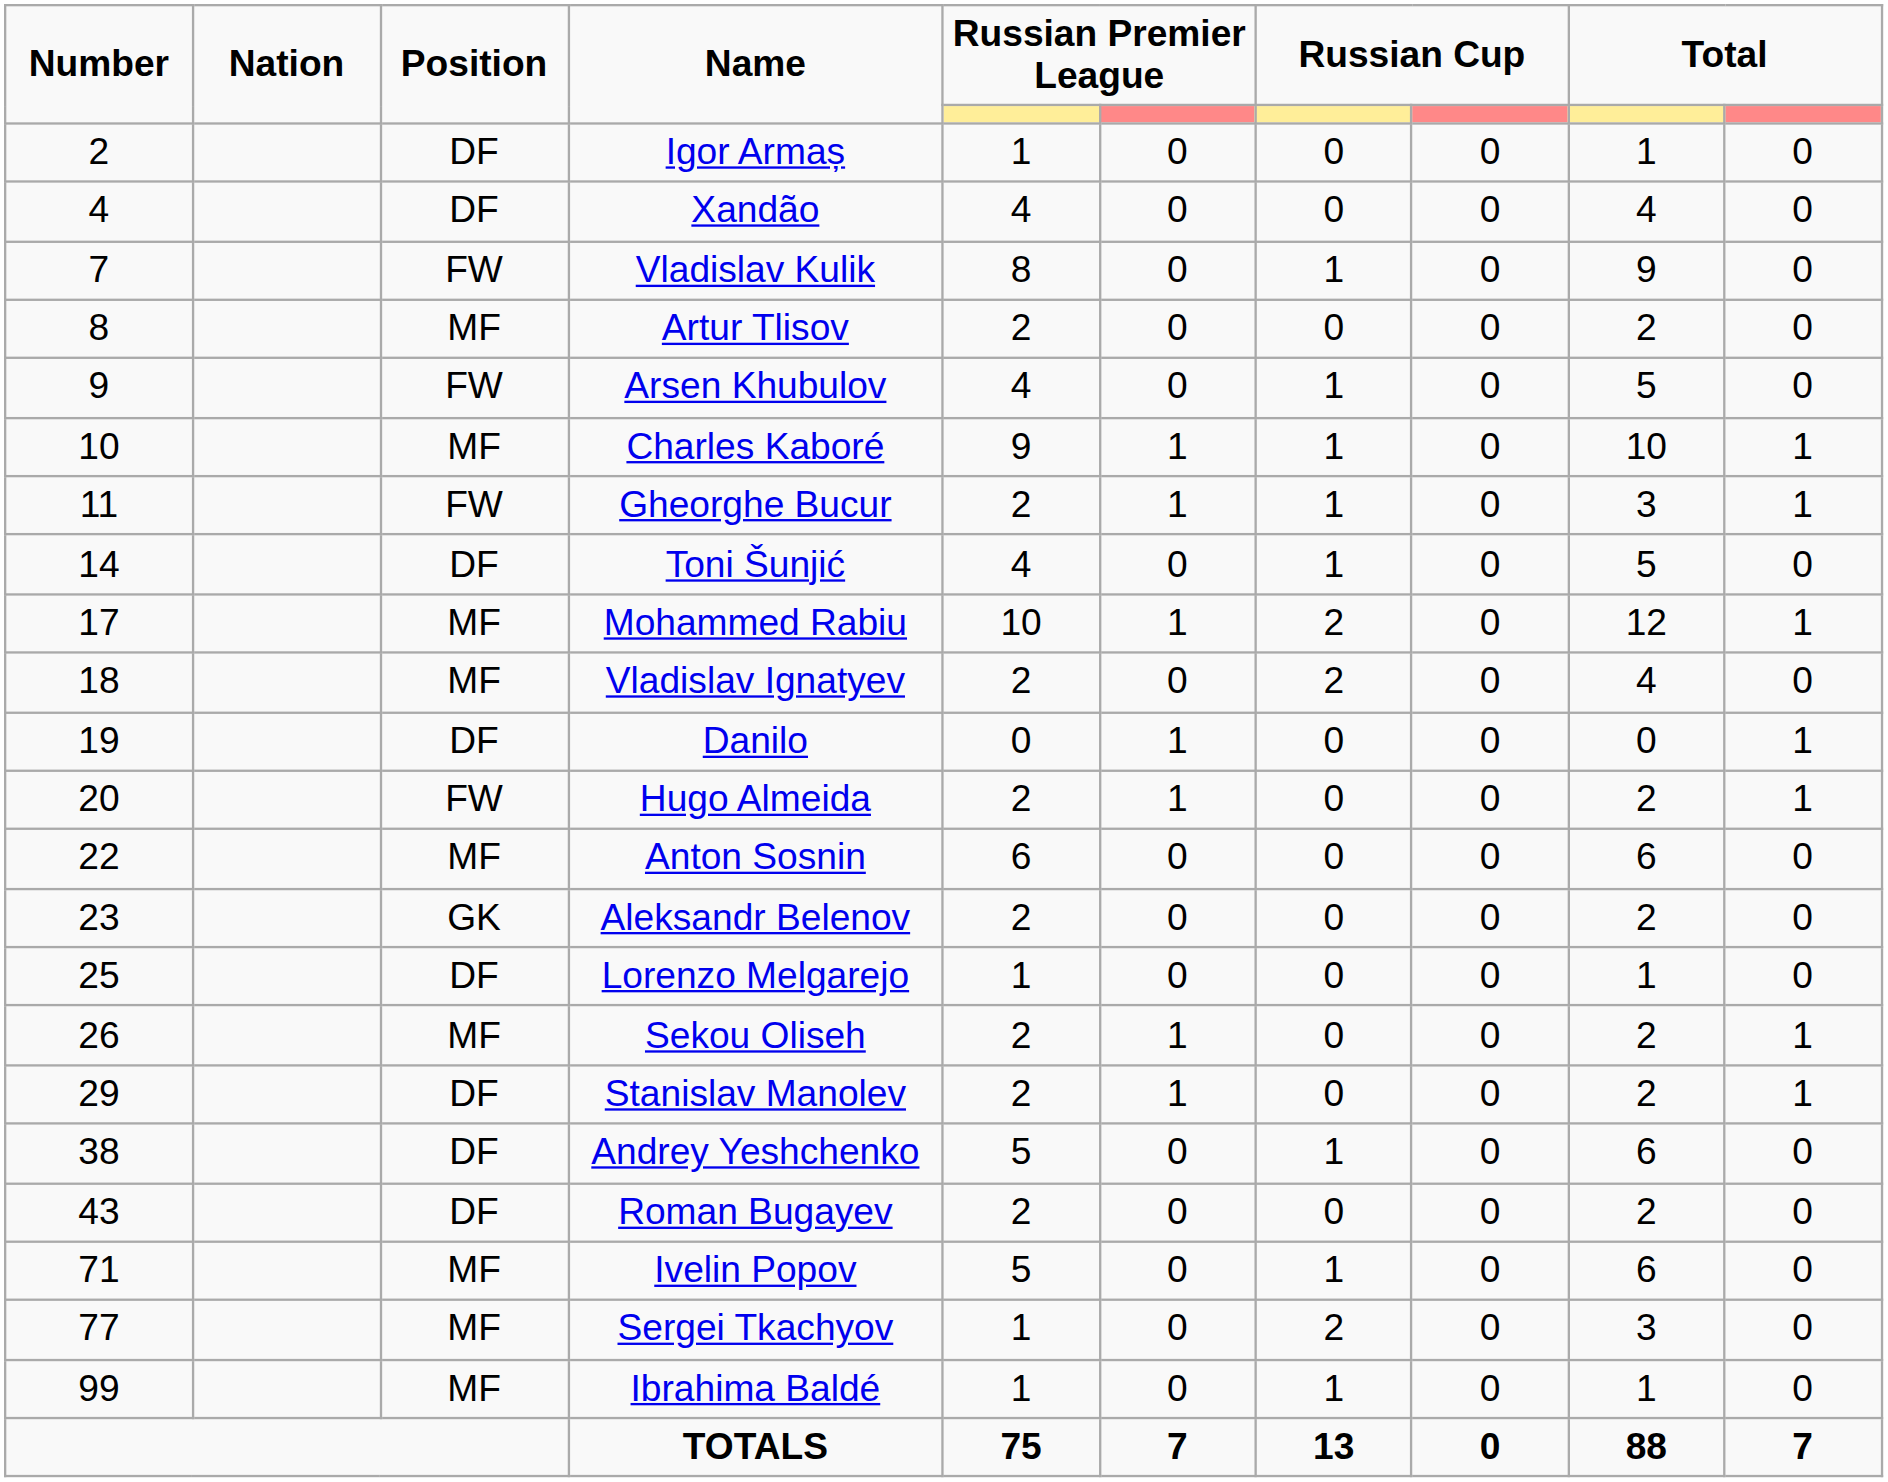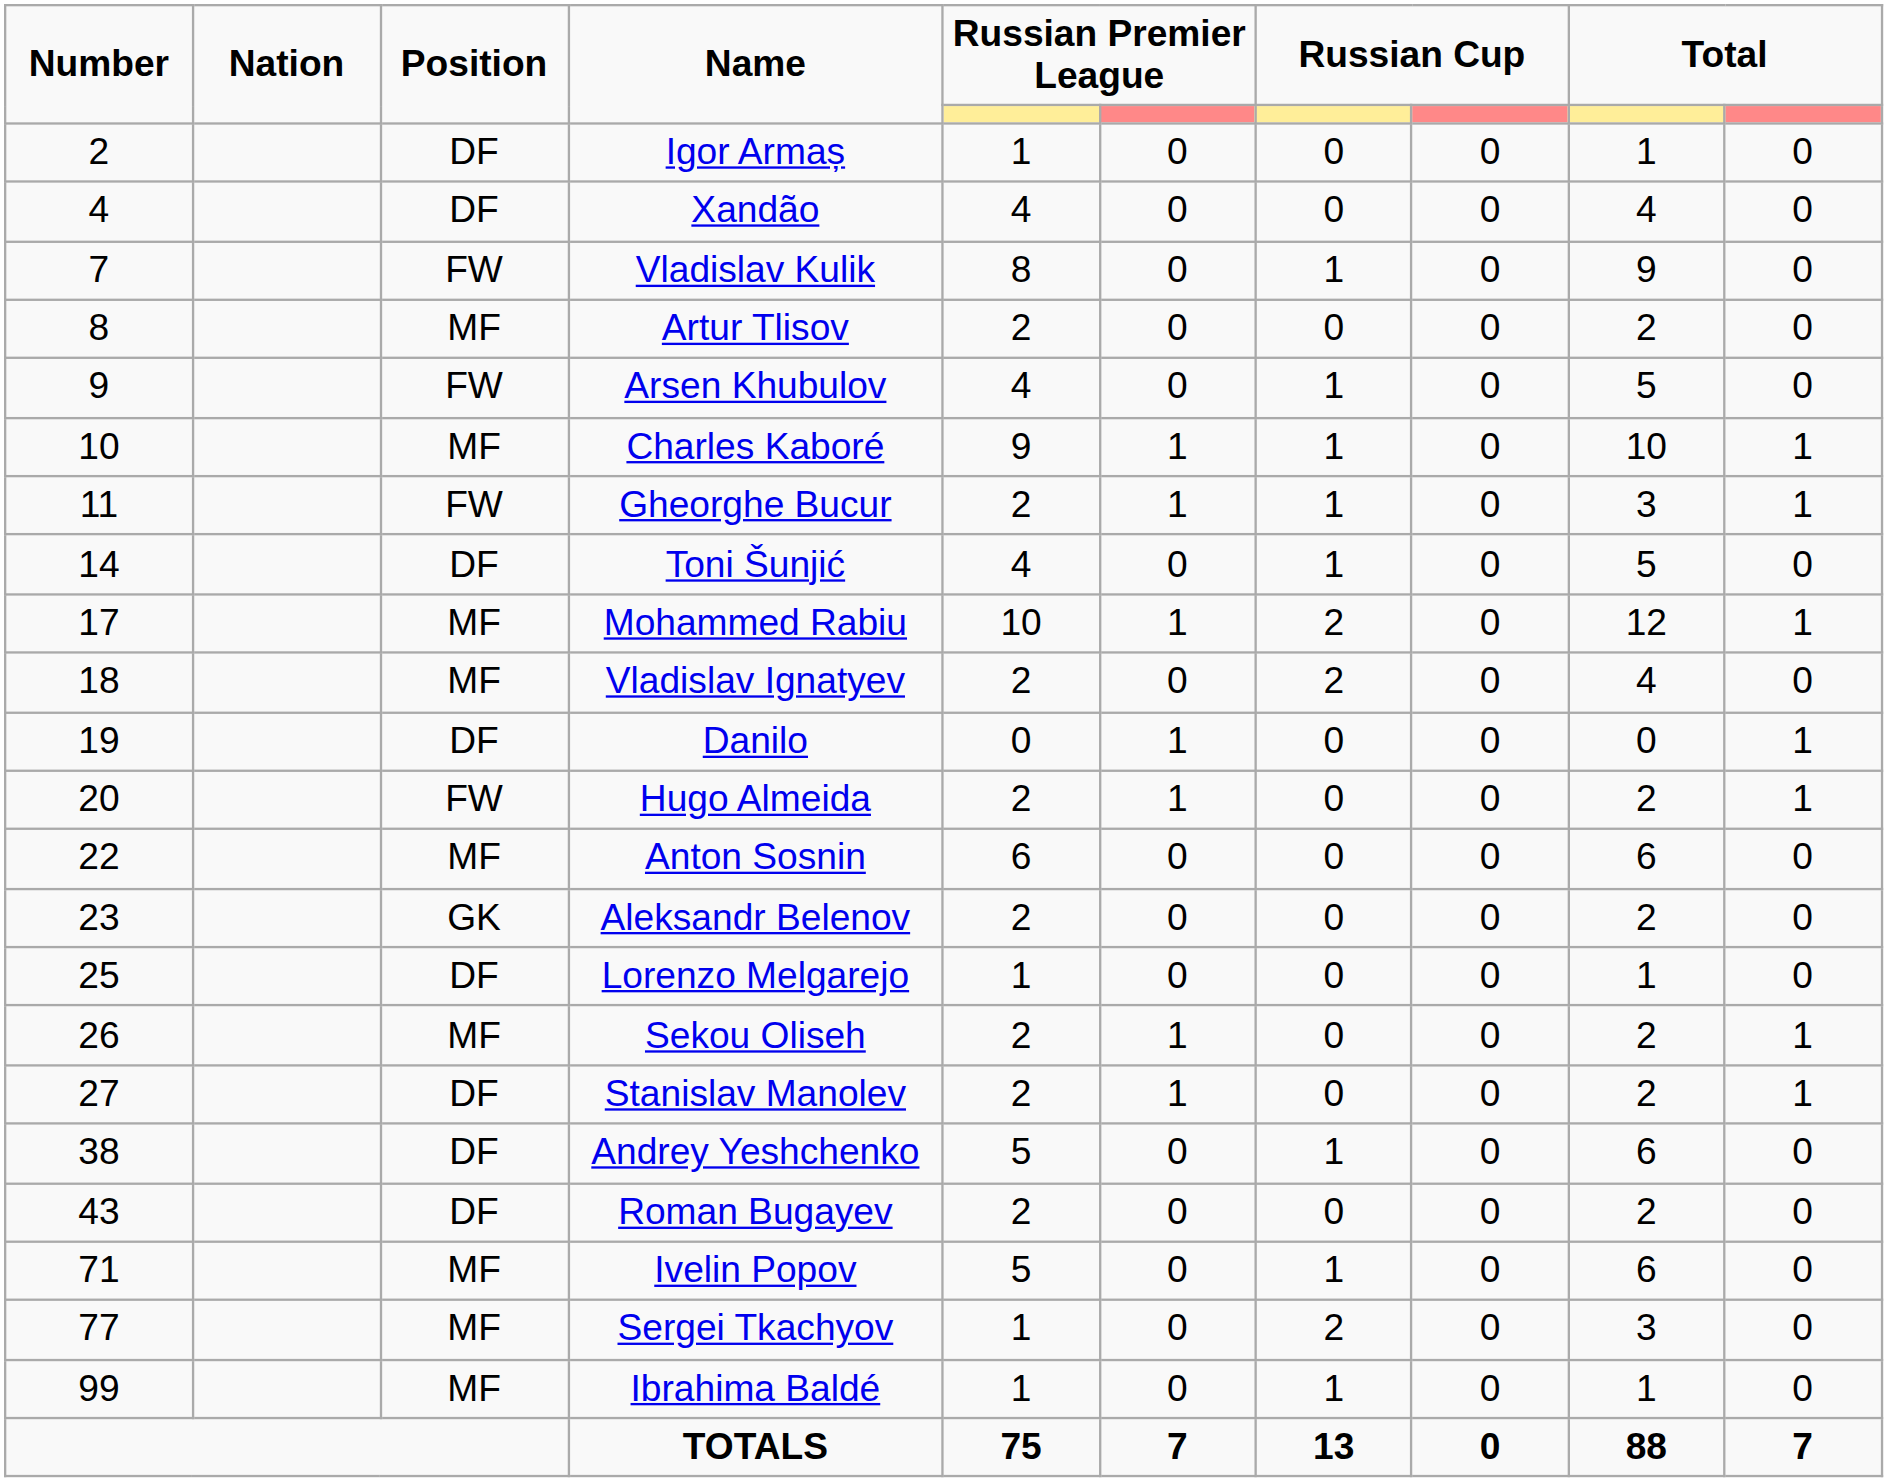Stanislav Manolev | Number: 29 -> 27
